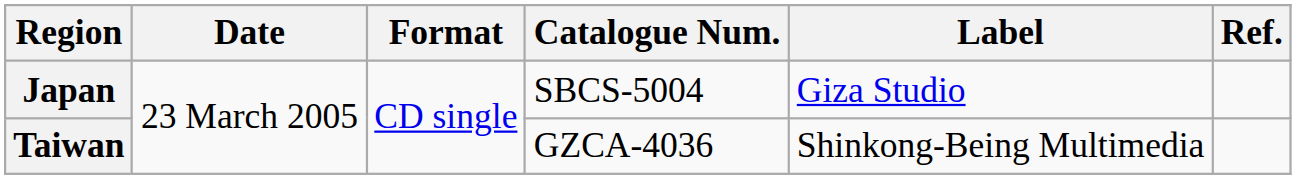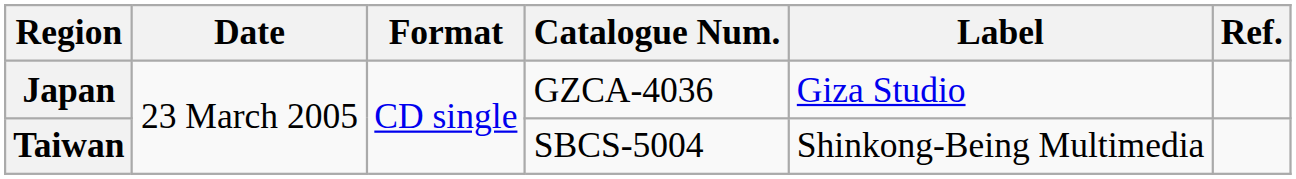Japan | Catalogue Num.: SBCS-5004 -> GZCA-4036
Taiwan | Catalogue Num.: GZCA-4036 -> SBCS-5004
